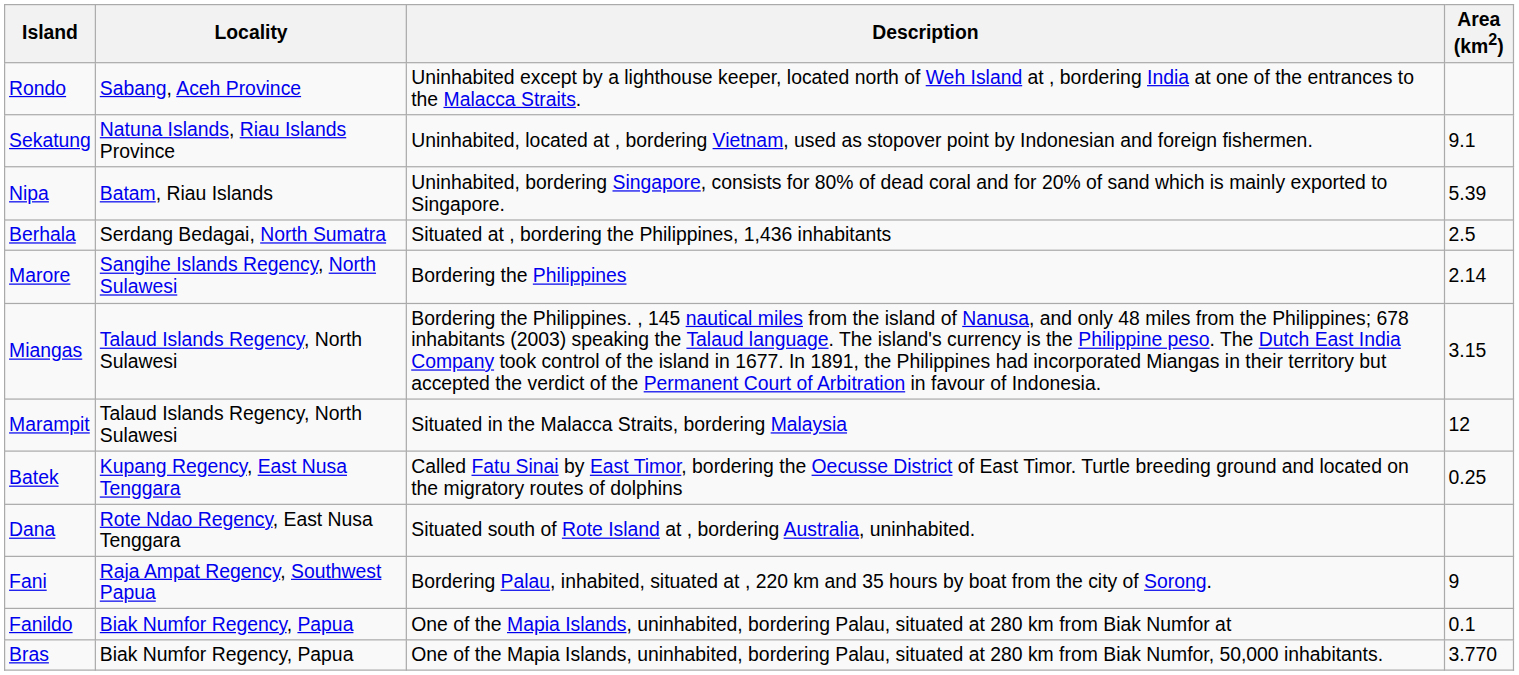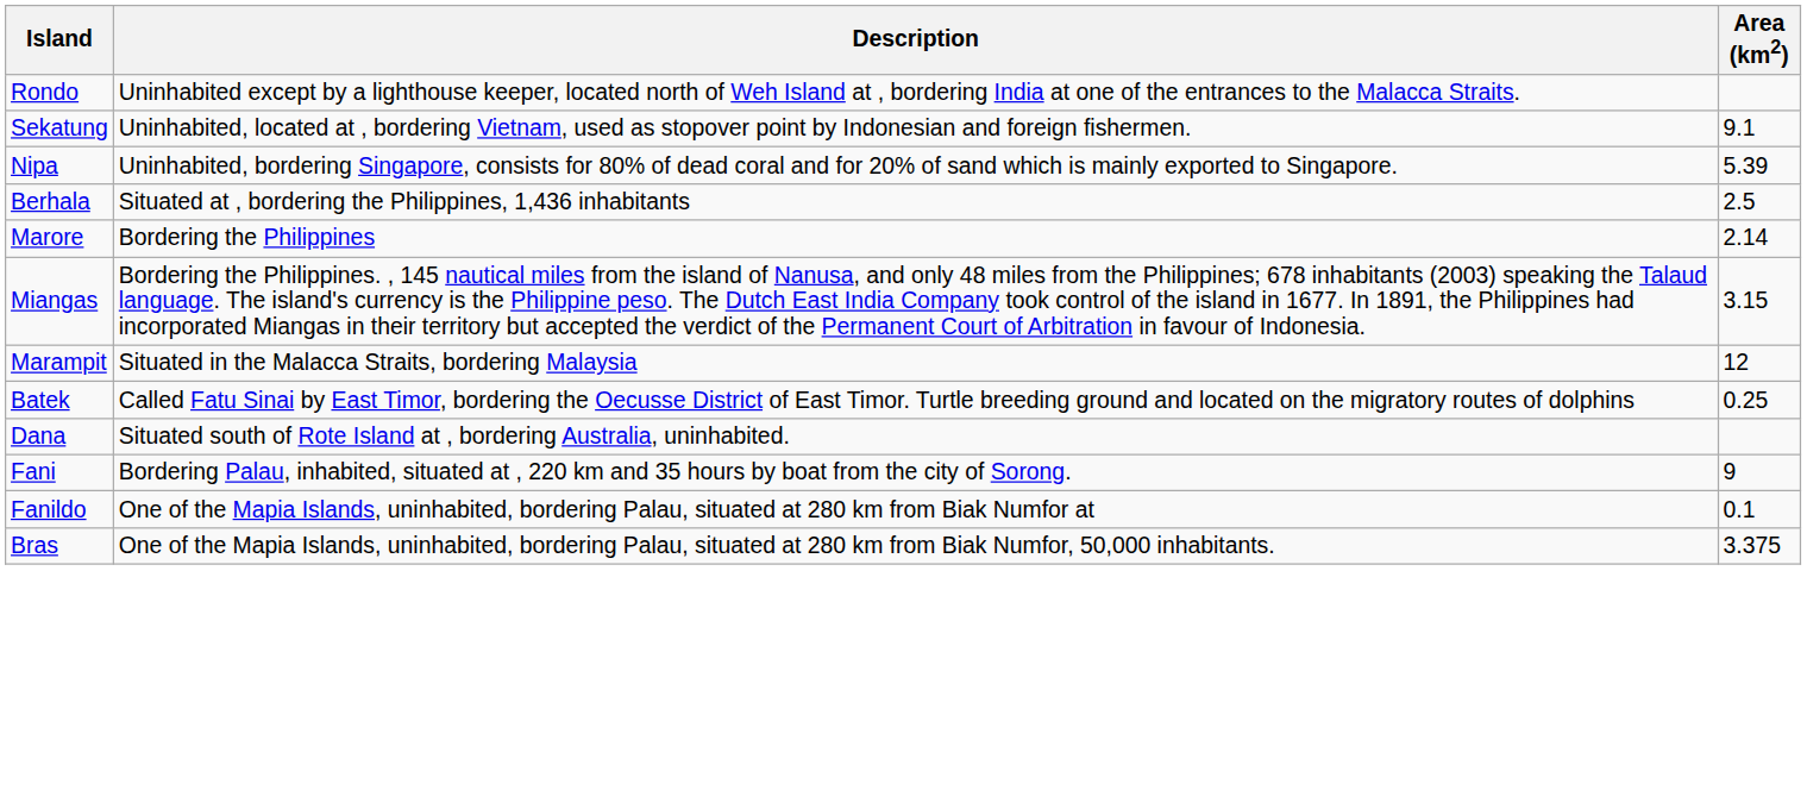- column: Locality | Sabang, Aceh Province | Natuna Islands, Riau Islands Province | Batam, Riau Islands | Serdang Bedagai, North Sumatra | Sangihe Islands Regency, North Sulawesi | Talaud Islands Regency, North Sulawesi | Talaud Islands Regency, North Sulawesi | Kupang Regency, East Nusa Tenggara | Rote Ndao Regency, East Nusa Tenggara | Raja Ampat Regency, Southwest Papua | Biak Numfor Regency, Papua | Biak Numfor Regency, Papua
Bras | Area (km2): 3.770 -> 3.375
